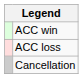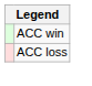- row: Cancellation
